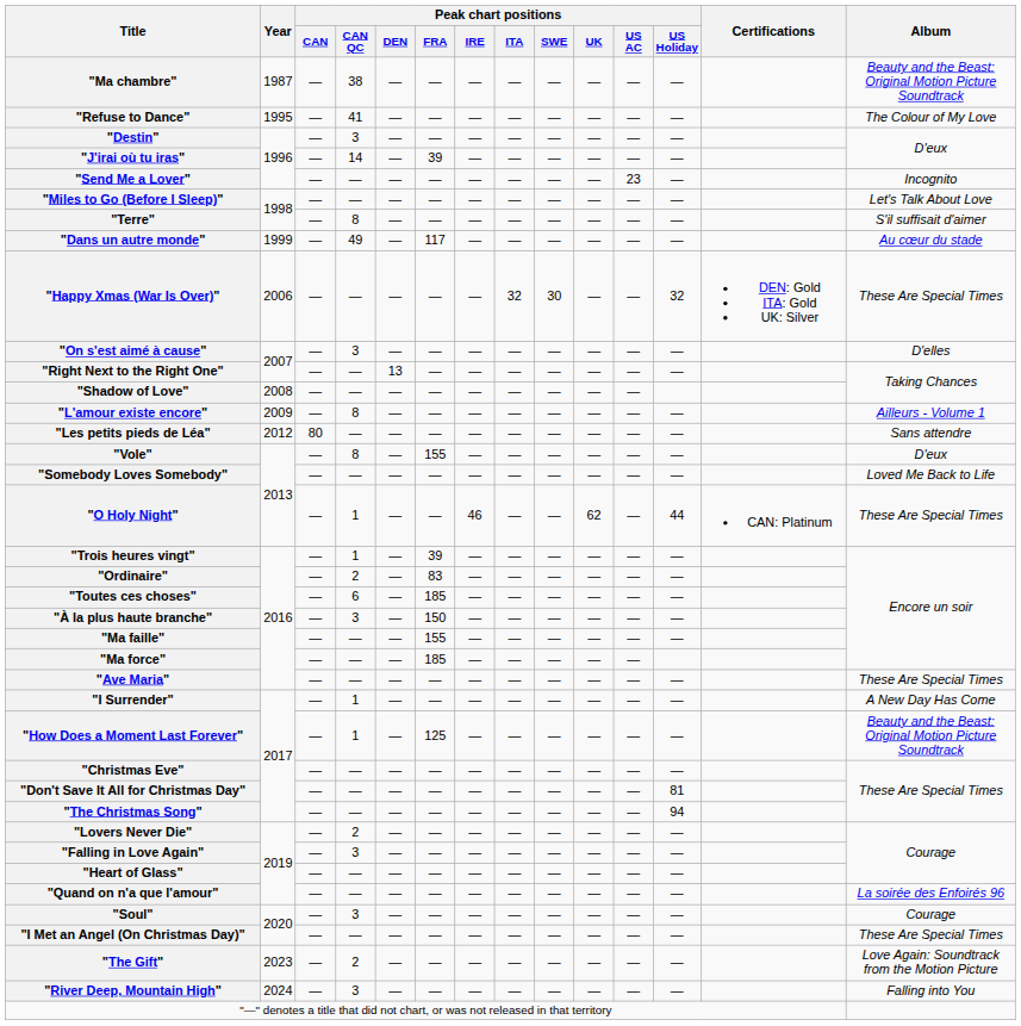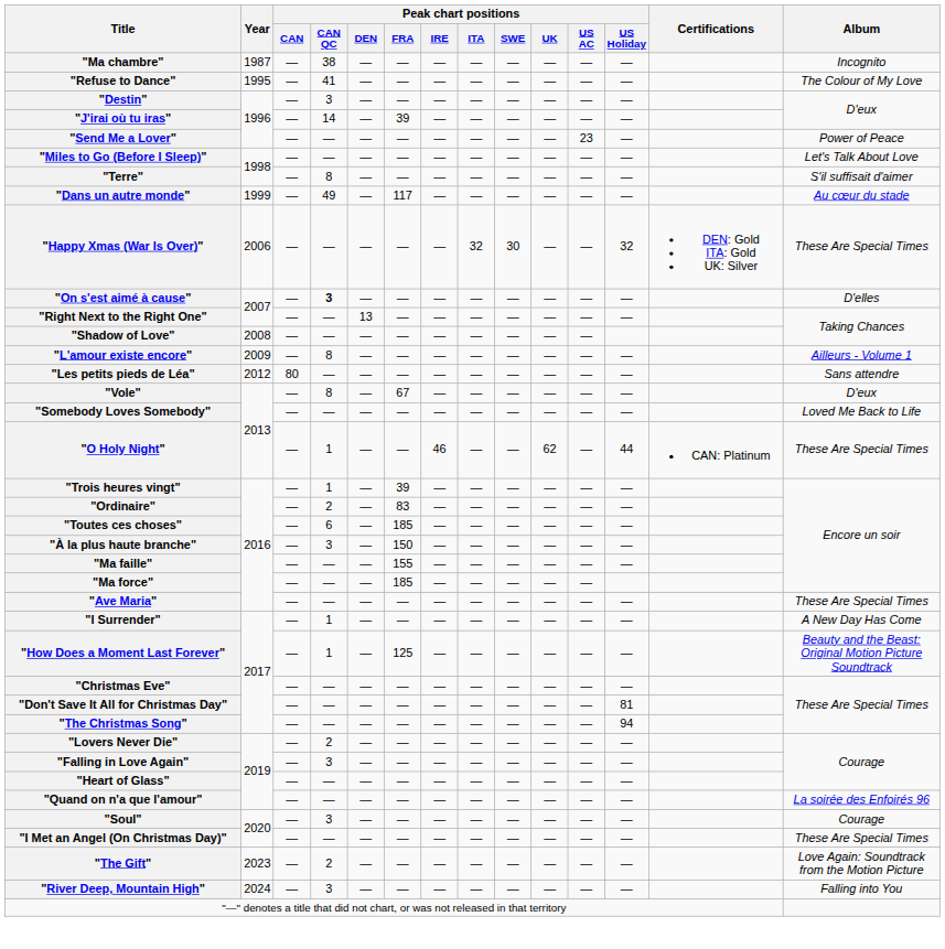"Ma chambre" | Album: Beauty and the Beast: Original Motion Picture Soundtrack -> Incognito
"Send Me a Lover" | Album: Incognito -> Power of Peace
"On s'est aimé à cause" | Peak chart positions / CAN QC: normal -> bold
"Vole" | Peak chart positions / FRA: 155 -> 67
